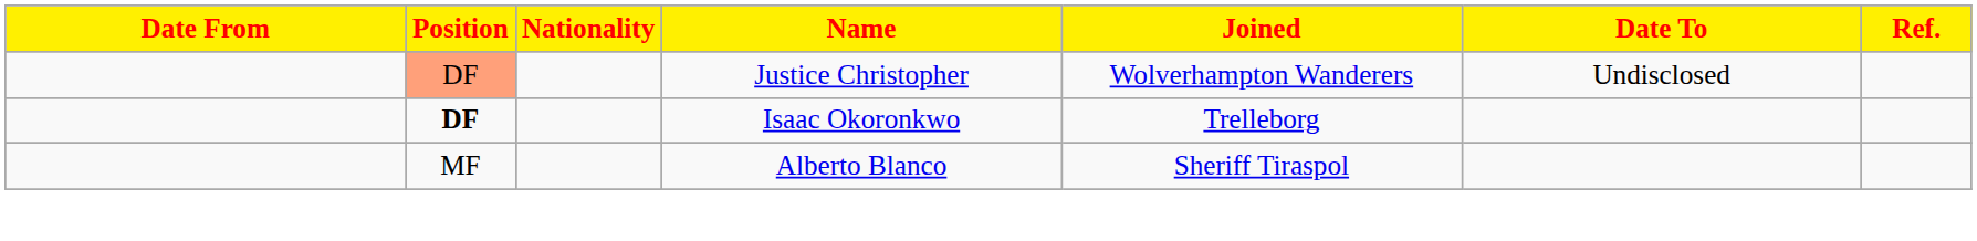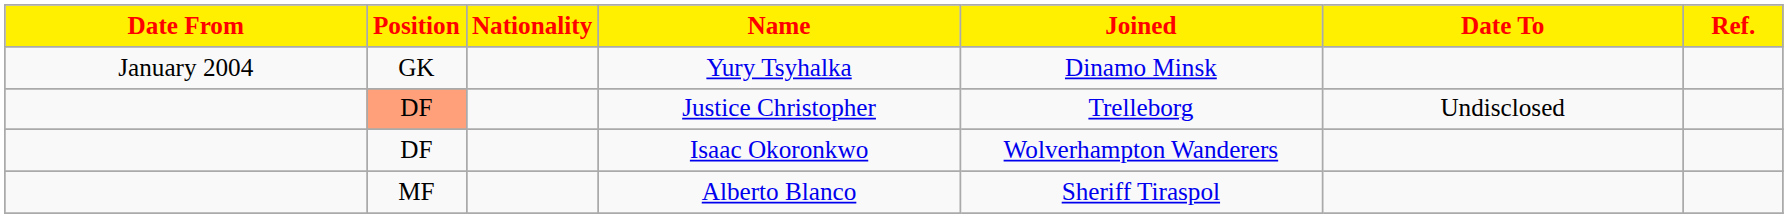+ row: January 2004 | GK | Yury Tsyhalka | Dinamo Minsk
Justice Christopher | Joined: Wolverhampton Wanderers -> Trelleborg
Isaac Okoronkwo | Position: bold -> normal
Isaac Okoronkwo | Joined: Trelleborg -> Wolverhampton Wanderers
